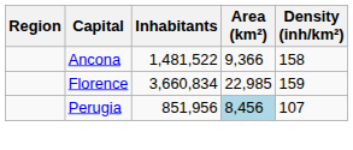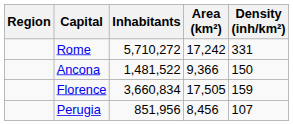+ row: Rome | 5,710,272 | 17,242 | 331
Ancona | Density (inh/km²): 158 -> 150
Florence | Area (km²): 22,985 -> 17,505
Perugia | Area (km²): lightblue background -> no background
